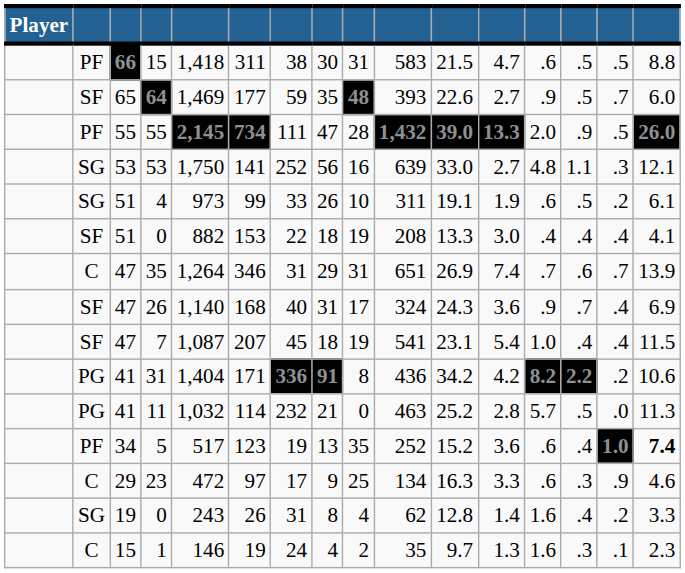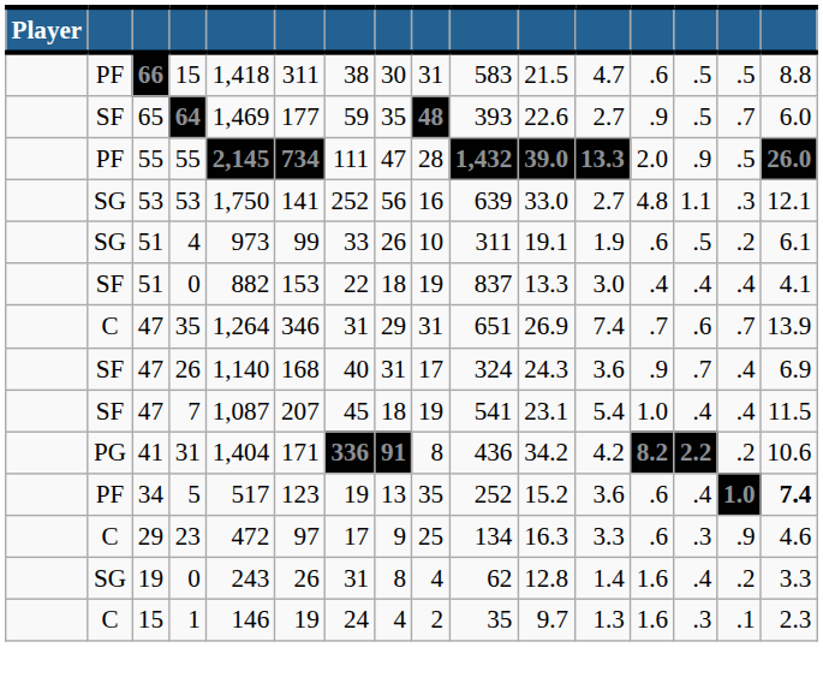51 / 0 | column 10: 208 -> 837
- row: PG | 41 | 11 | 1,032 | 114 | 232 | 21 | 0 | 463 | 25.2 | 2.8 | 5.7 | .5 | .0 | 11.3
